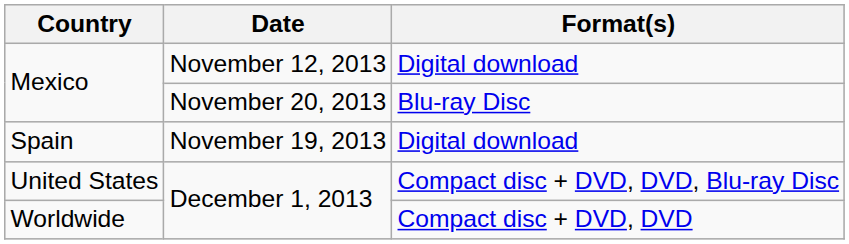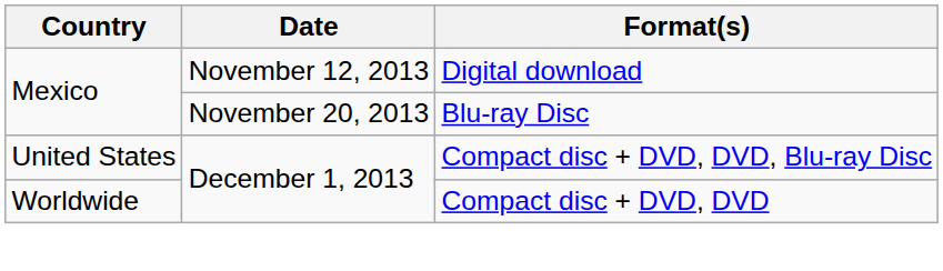- row: Spain | November 19, 2013 | Digital download
